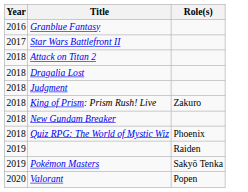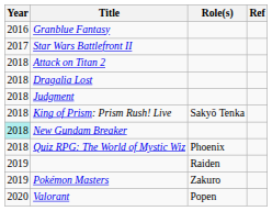+ column: Ref
King of Prism: Prism Rush! Live | Role(s): Zakuro -> Sakyō Tenka
New Gundam Breaker | Year: no background -> paleturquoise background
Pokémon Masters | Role(s): Sakyō Tenka -> Zakuro
